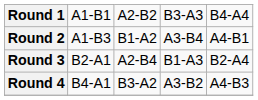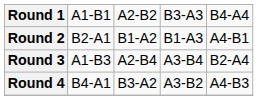Round 2 | column 2: A1-B3 -> B2-A1
Round 2 | column 4: A3-B4 -> B1-A3
Round 3 | column 2: B2-A1 -> A1-B3
Round 3 | column 4: B1-A3 -> A3-B4
